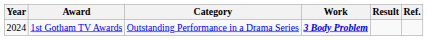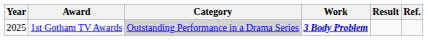1st Gotham TV Awards | Year: 2024 -> 2025
1st Gotham TV Awards | Category: no background -> lightgrey background
